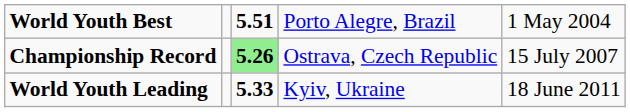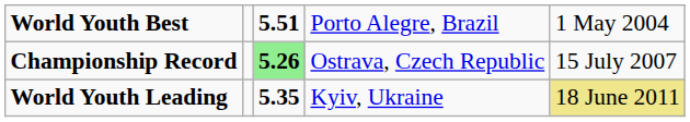World Youth Leading | column 3: 5.33 -> 5.35
World Youth Leading | column 5: no background -> khaki background
